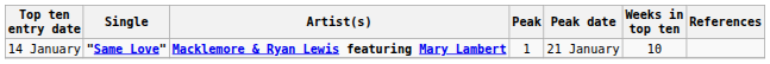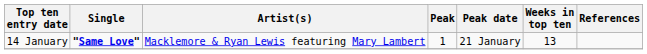14 January | Artist(s): bold -> normal
14 January | Weeks in top ten: 10 -> 13
